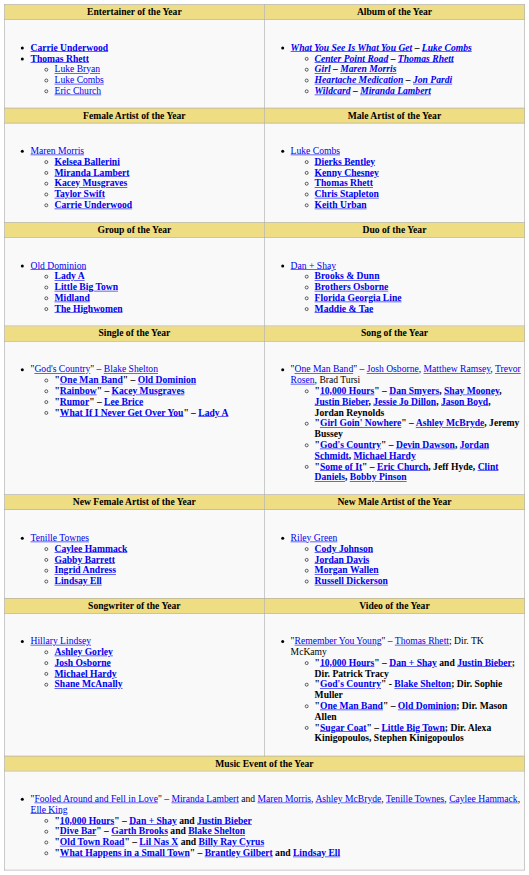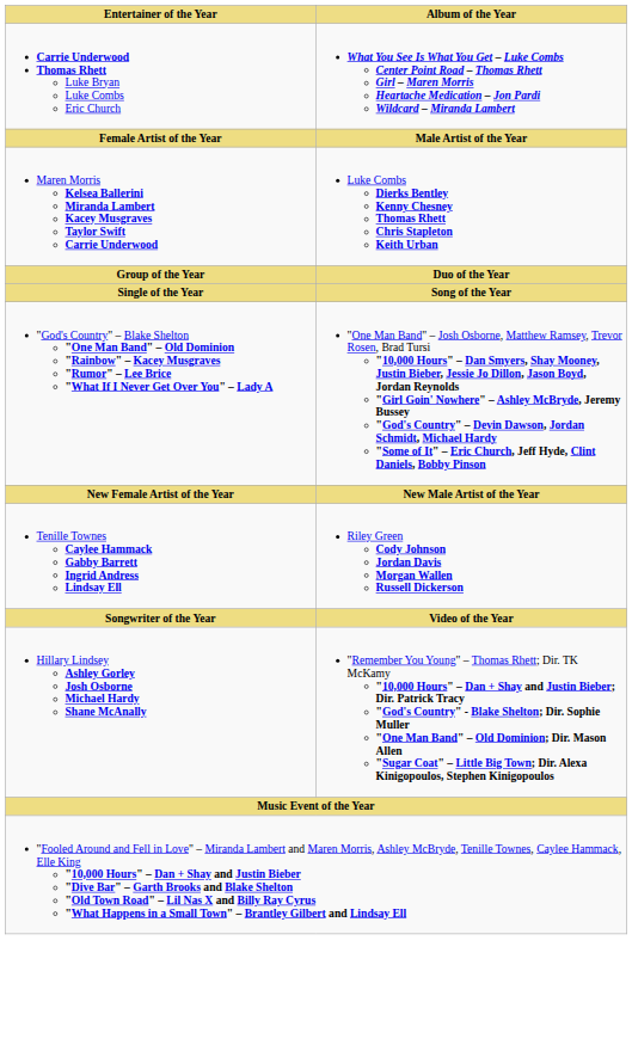- row: Old Dominion Lady A Little Big Town Midland The Highwomen | Dan + Shay Brooks & Dunn Brothers Osborne Florida Georgia Line Maddie & Tae
